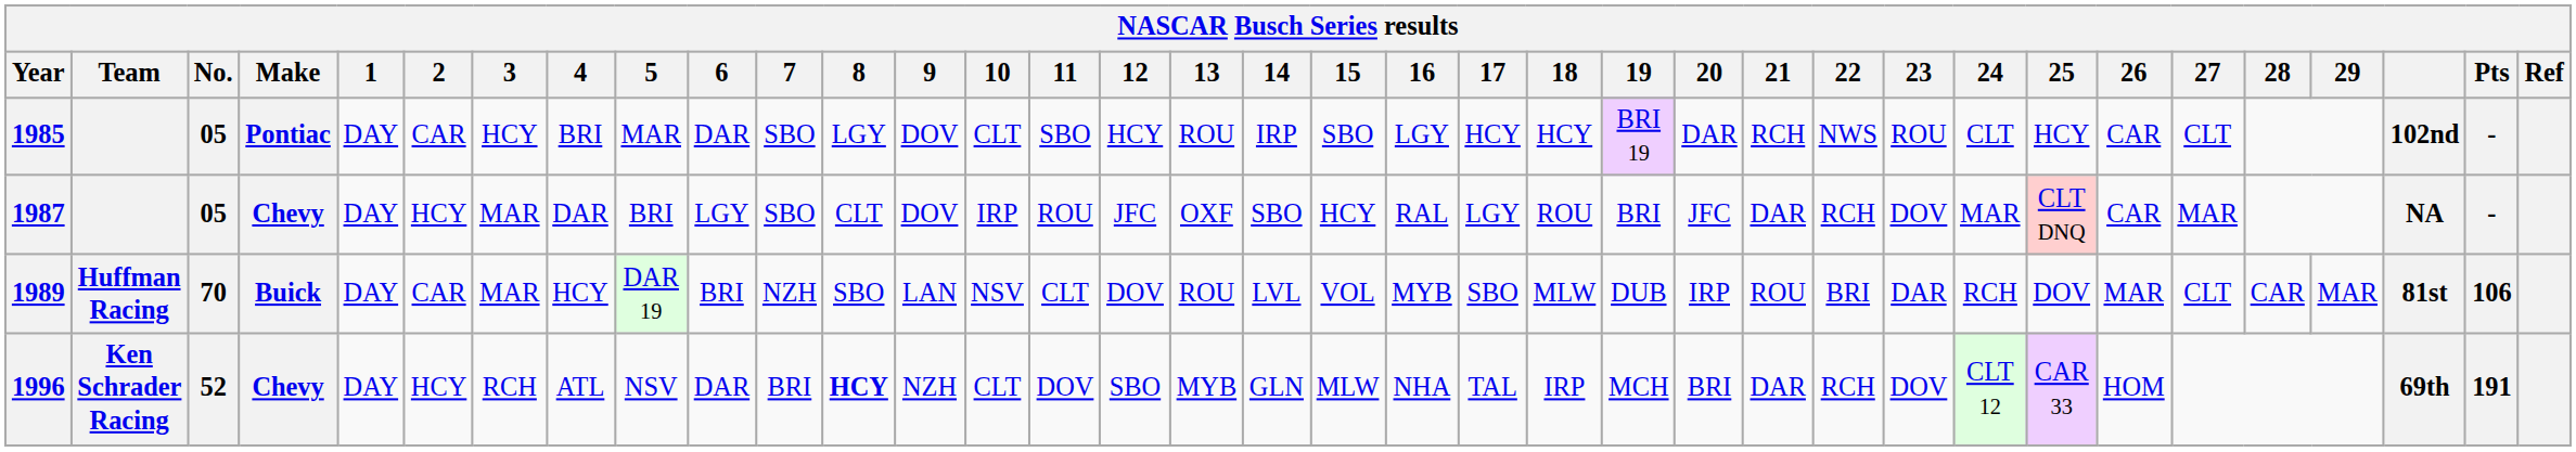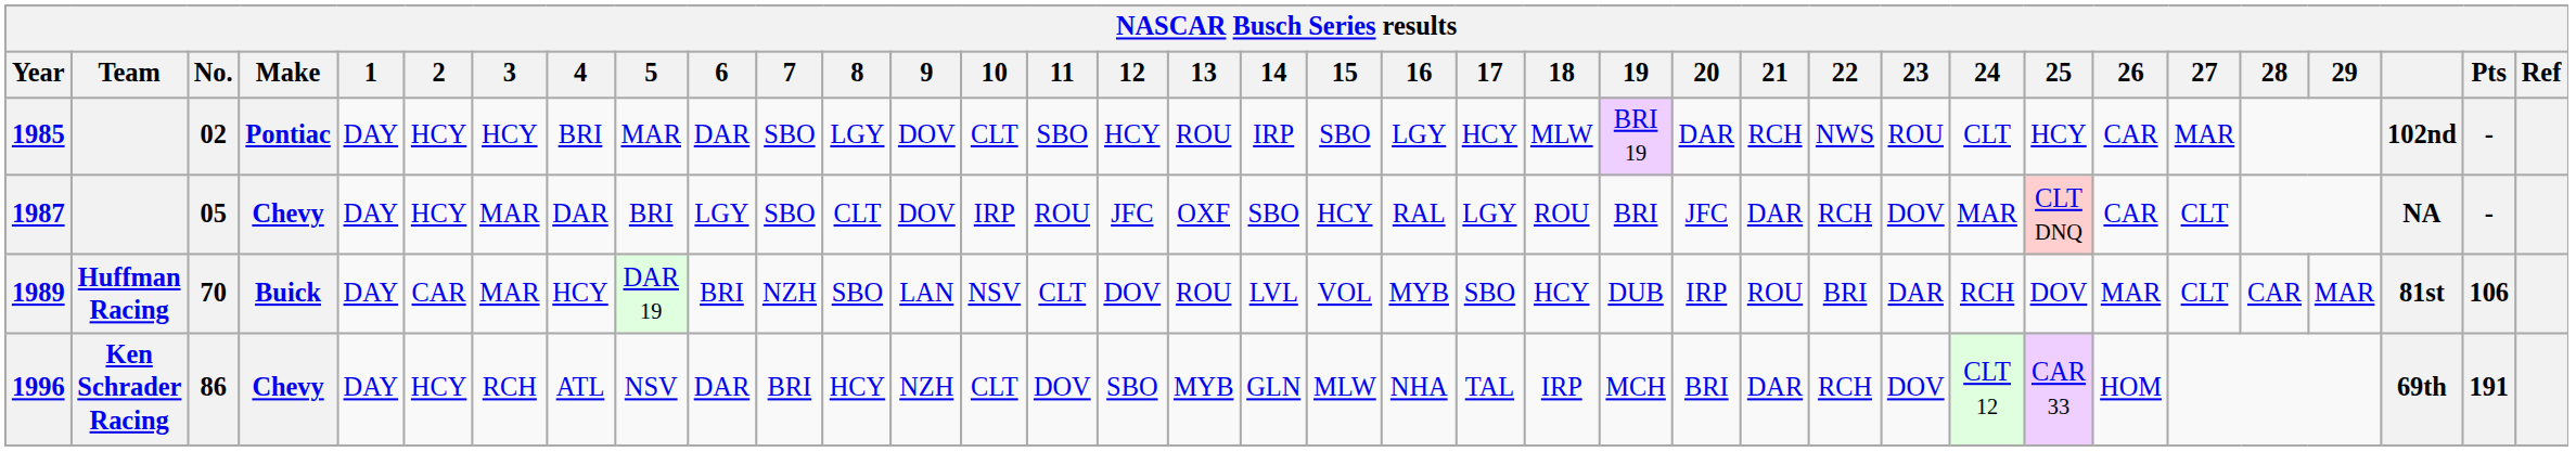1985 | No.: 05 -> 02
1985 | 2: CAR -> HCY
1985 | 18: HCY -> MLW
1985 | 27: CLT -> MAR
1987 | 27: MAR -> CLT
1989 | 18: MLW -> HCY
1996 | No.: 52 -> 86
1996 | 8: bold -> normal
